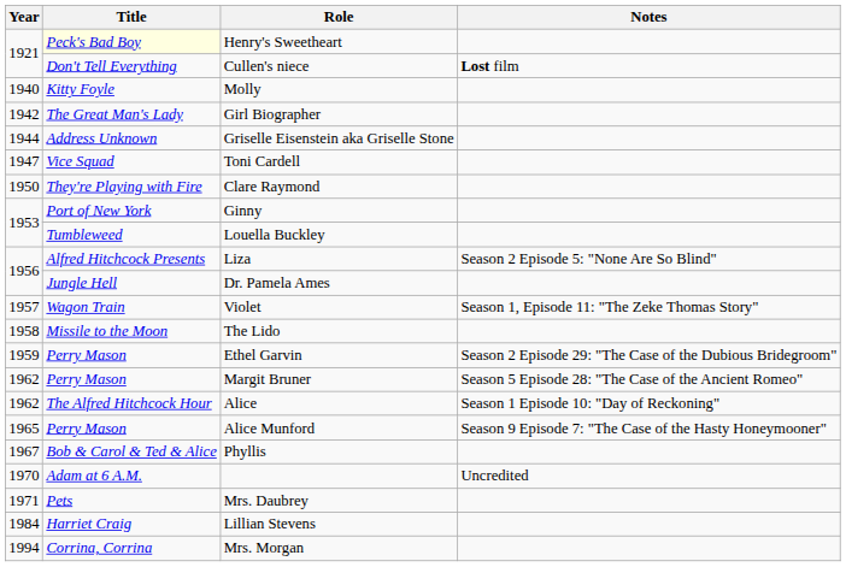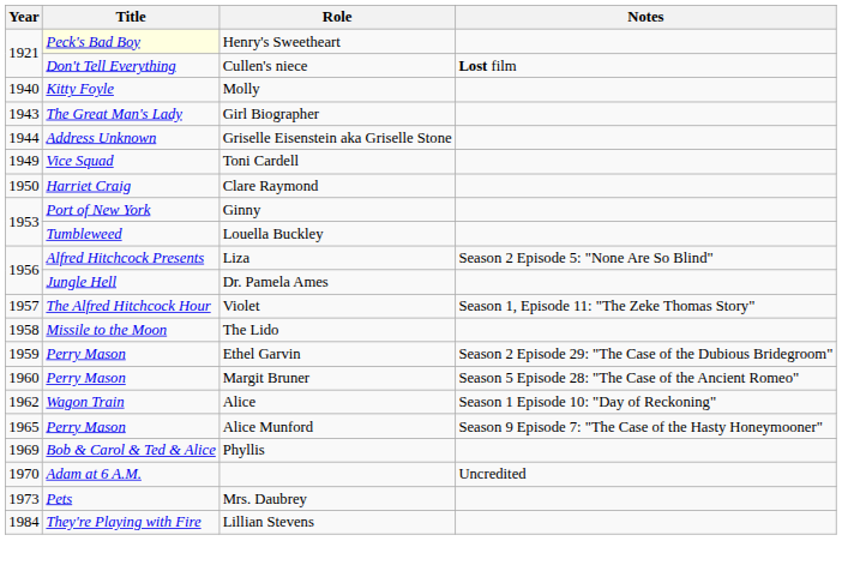Girl Biographer | Year: 1942 -> 1943
Toni Cardell | Year: 1947 -> 1949
Clare Raymond | Title: They're Playing with Fire -> Harriet Craig
Violet | Title: Wagon Train -> The Alfred Hitchcock Hour
Margit Bruner | Year: 1962 -> 1960
Alice | Title: The Alfred Hitchcock Hour -> Wagon Train
Phyllis | Year: 1967 -> 1969
Mrs. Daubrey | Year: 1971 -> 1973
Lillian Stevens | Title: Harriet Craig -> They're Playing with Fire
- row: 1994 | Corrina, Corrina | Mrs. Morgan
